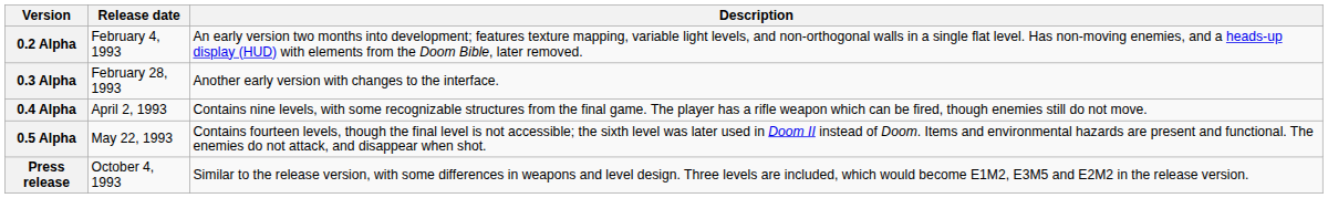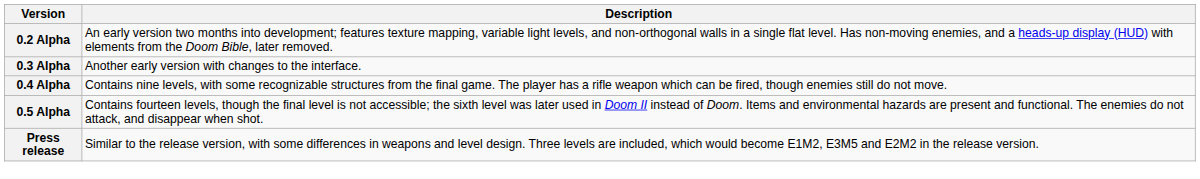- column: Release date | February 4, 1993 | February 28, 1993 | April 2, 1993 | May 22, 1993 | October 4, 1993
